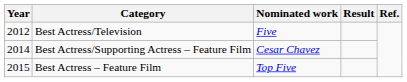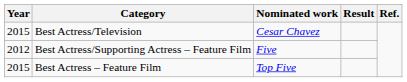Best Actress/Television | Year: 2012 -> 2015
Best Actress/Television | Nominated work: Five -> Cesar Chavez
Best Actress/Supporting Actress – Feature Film | Year: 2014 -> 2012
Best Actress/Supporting Actress – Feature Film | Nominated work: Cesar Chavez -> Five
